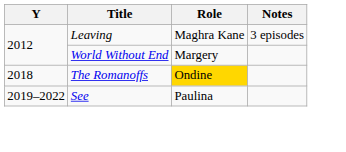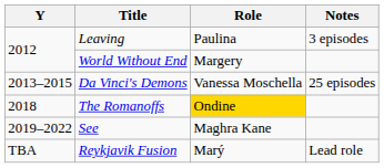Leaving | Role: Maghra Kane -> Paulina
+ row: 2013–2015 | Da Vinci's Demons | Vanessa Moschella | 25 episodes
See | Role: Paulina -> Maghra Kane
+ row: TBA | Reykjavik Fusion | Marý | Lead role
